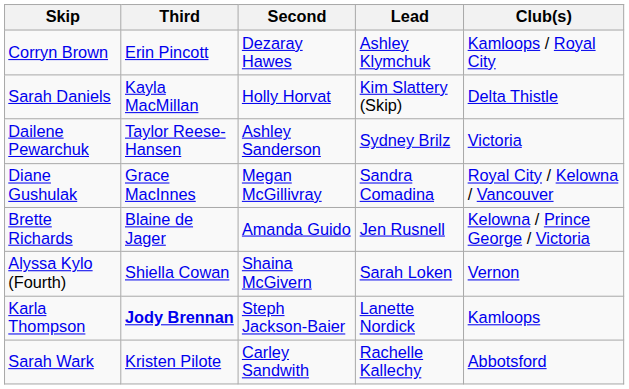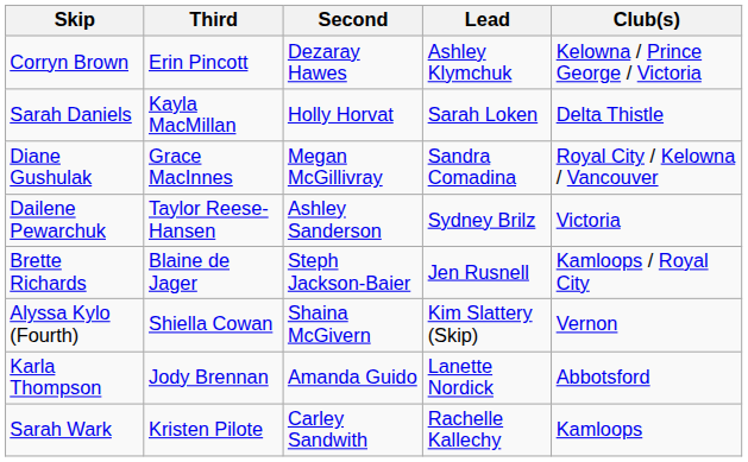Corryn Brown | Club(s): Kamloops / Royal City -> Kelowna / Prince George / Victoria
Sarah Daniels | Lead: Kim Slattery (Skip) -> Sarah Loken
rows swapped: Diane Gushulak <-> Dailene Pewarchuk
Brette Richards | Second: Amanda Guido -> Steph Jackson-Baier
Brette Richards | Club(s): Kelowna / Prince George / Victoria -> Kamloops / Royal City
Alyssa Kylo (Fourth) | Lead: Sarah Loken -> Kim Slattery (Skip)
Karla Thompson | Third: bold -> normal
Karla Thompson | Second: Steph Jackson-Baier -> Amanda Guido
Karla Thompson | Club(s): Kamloops -> Abbotsford
Sarah Wark | Club(s): Abbotsford -> Kamloops
